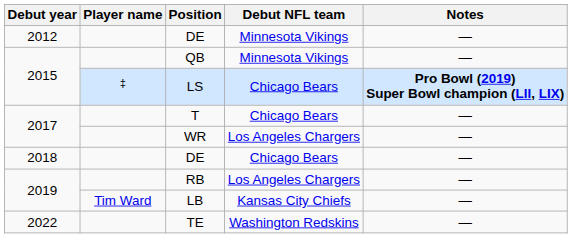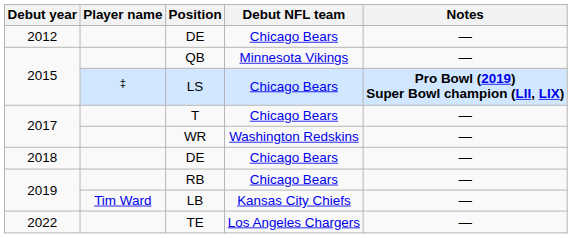2012 / DE | Debut NFL team: Minnesota Vikings -> Chicago Bears
WR | Debut NFL team: Los Angeles Chargers -> Washington Redskins
RB | Debut NFL team: Los Angeles Chargers -> Chicago Bears
TE | Debut NFL team: Washington Redskins -> Los Angeles Chargers
